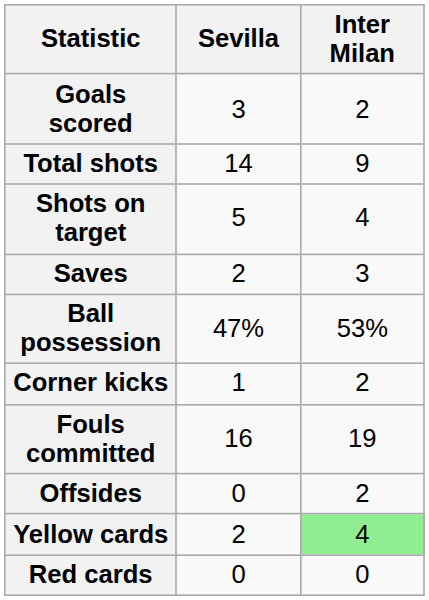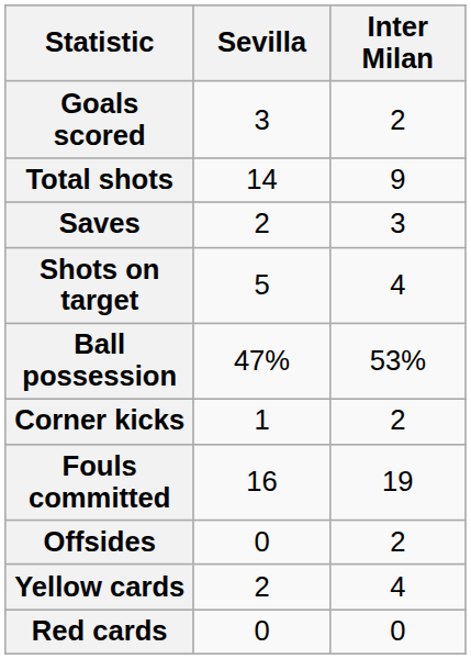rows swapped: Shots on target <-> Saves
Yellow cards | Inter Milan: lightgreen background -> no background
